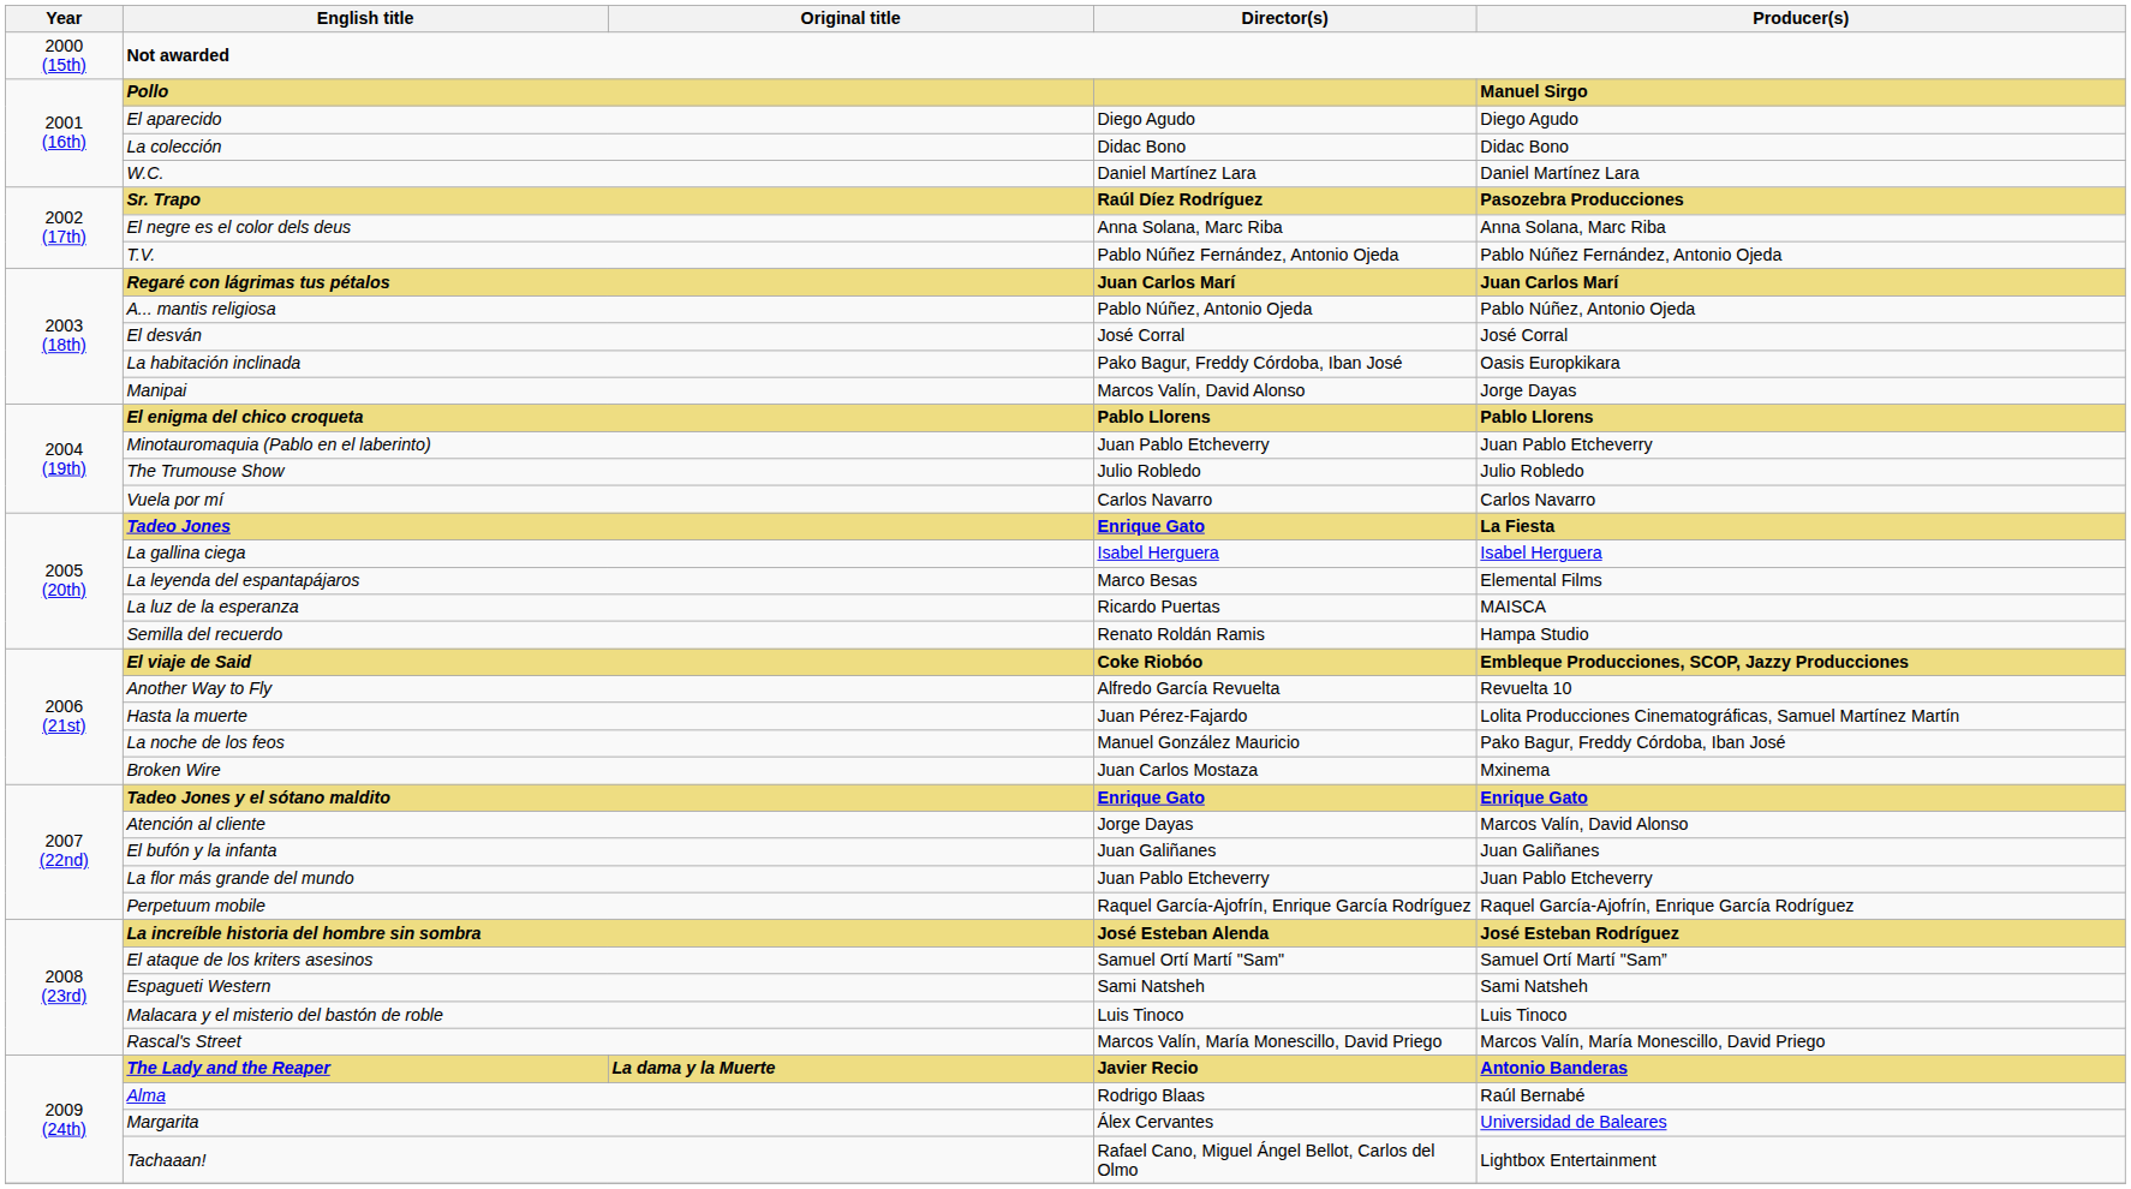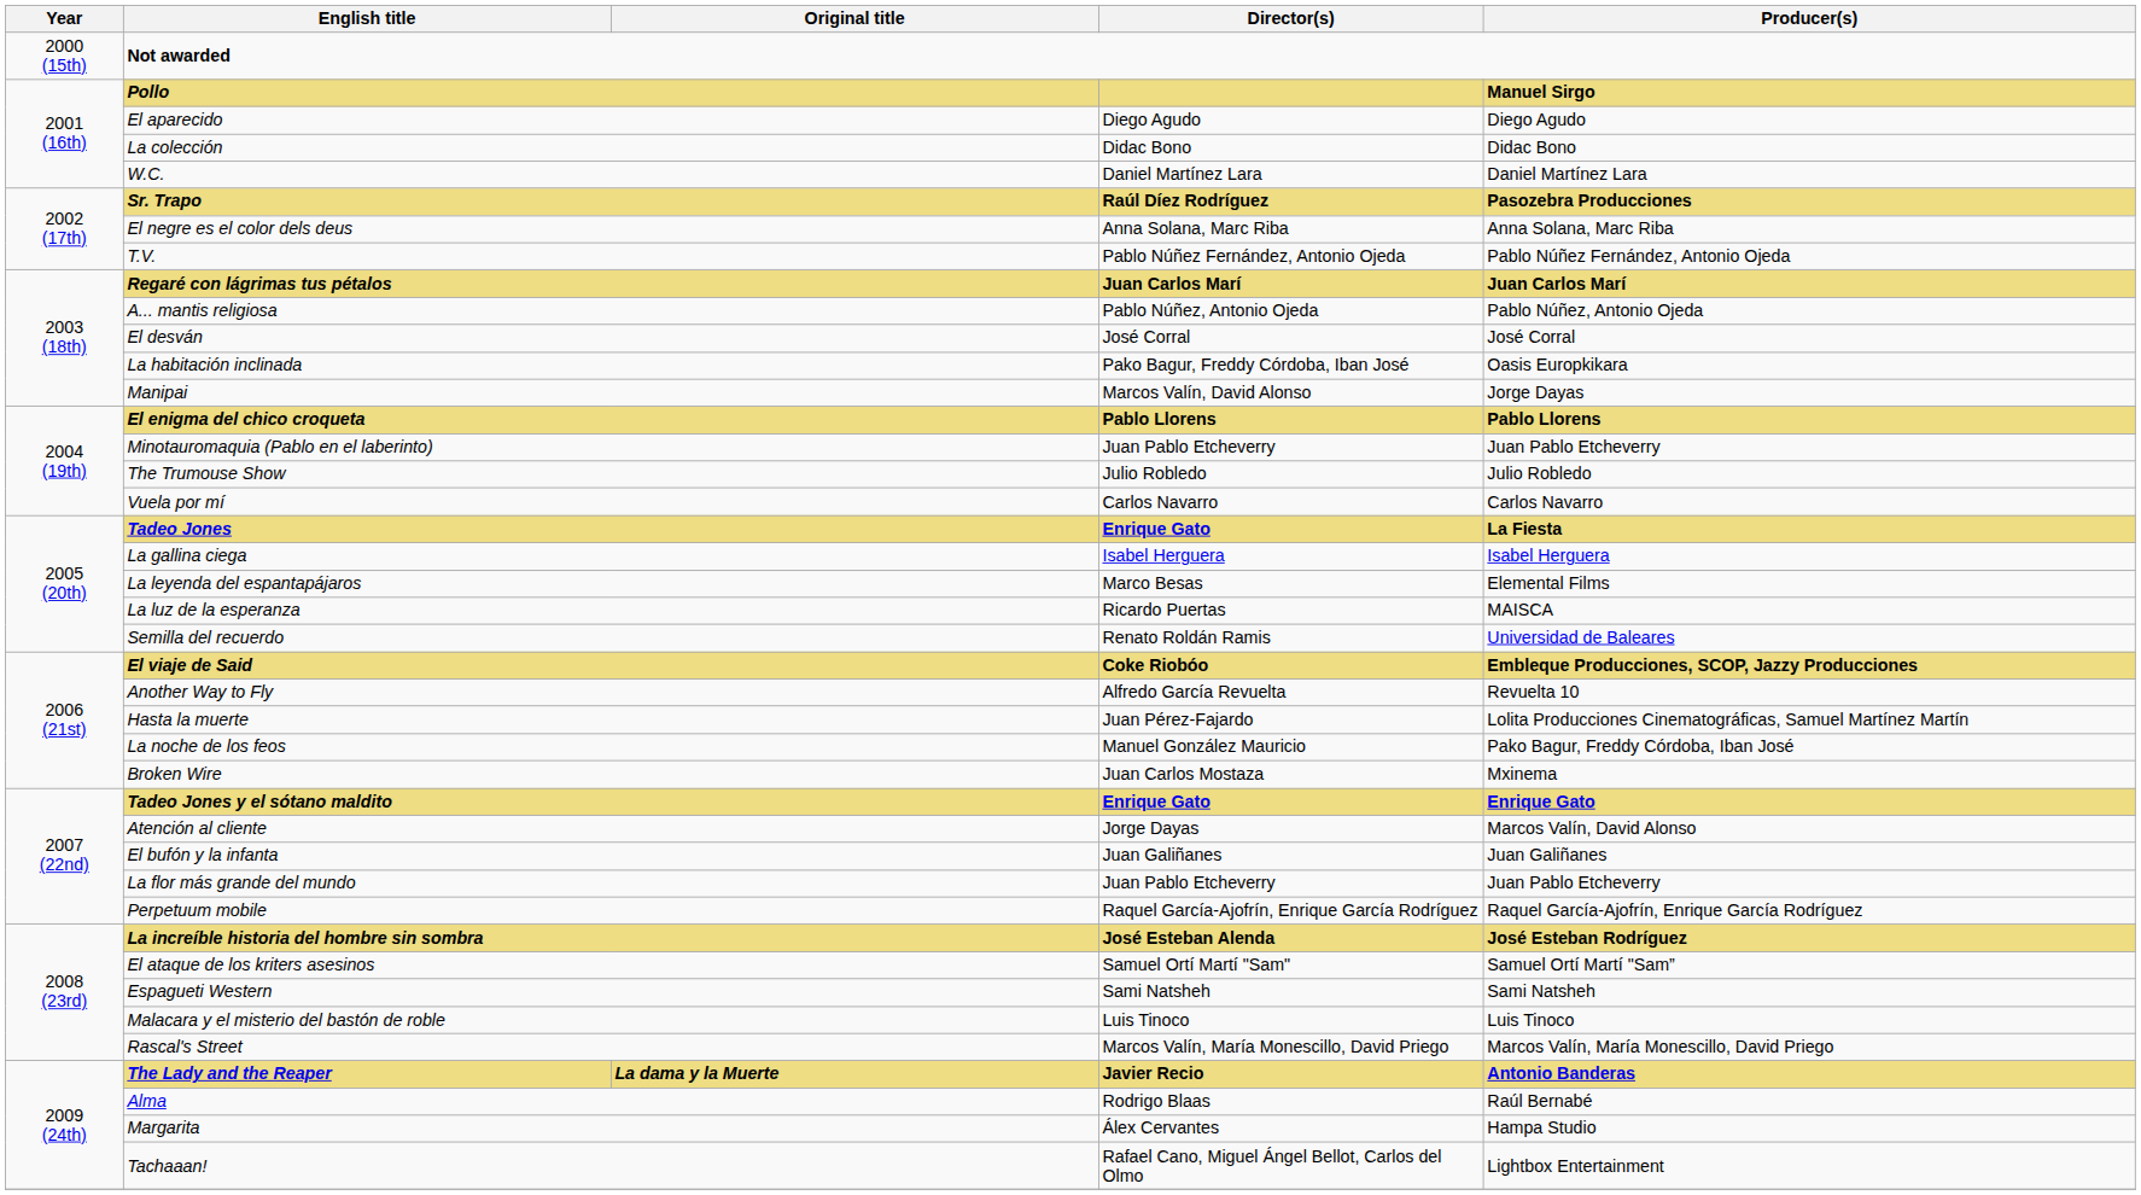Semilla del recuerdo | Producer(s): Hampa Studio -> Universidad de Baleares
Margarita | Producer(s): Universidad de Baleares -> Hampa Studio
